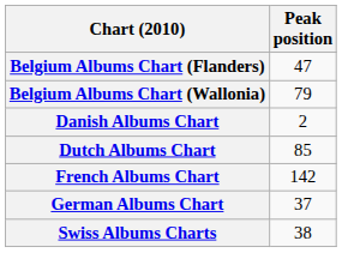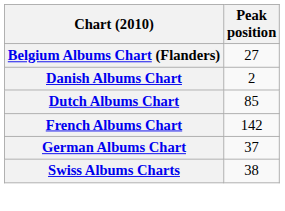Belgium Albums Chart (Flanders) | Peak position: 47 -> 27
- row: Belgium Albums Chart (Wallonia) | 79
